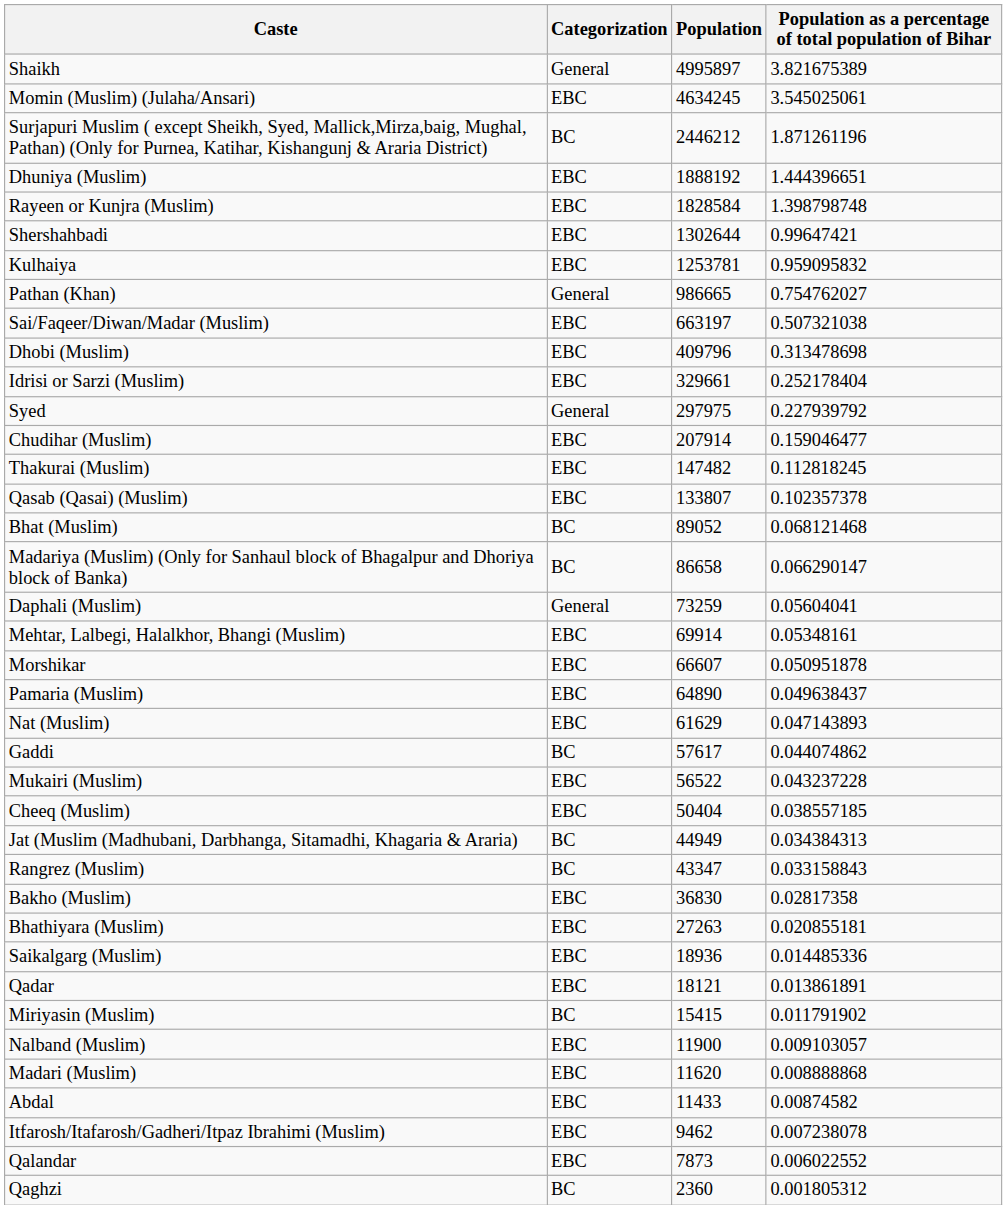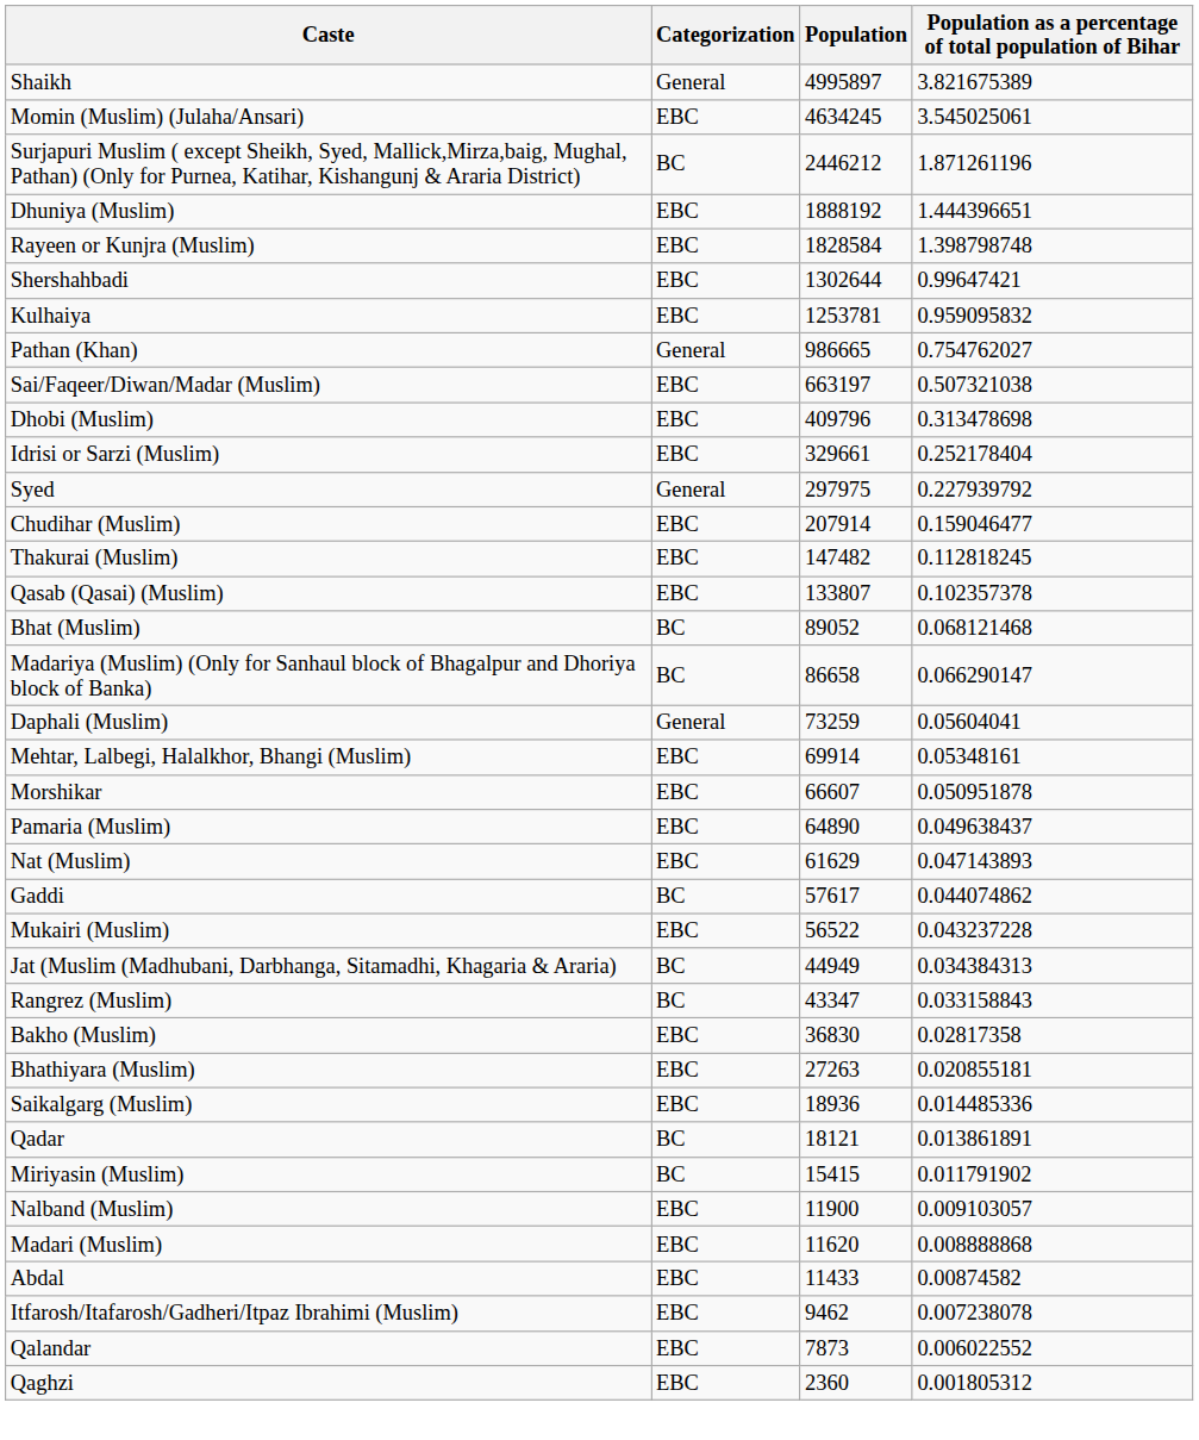- row: Cheeq (Muslim) | EBC | 50404 | 0.038557185
Qadar | Categorization: EBC -> BC
Qaghzi | Categorization: BC -> EBC
